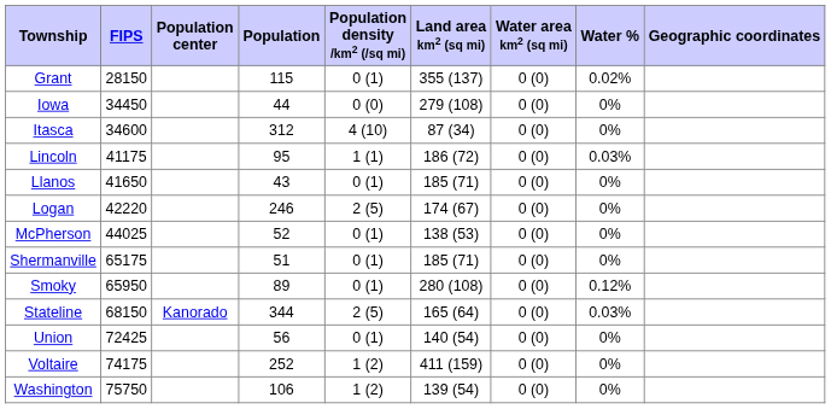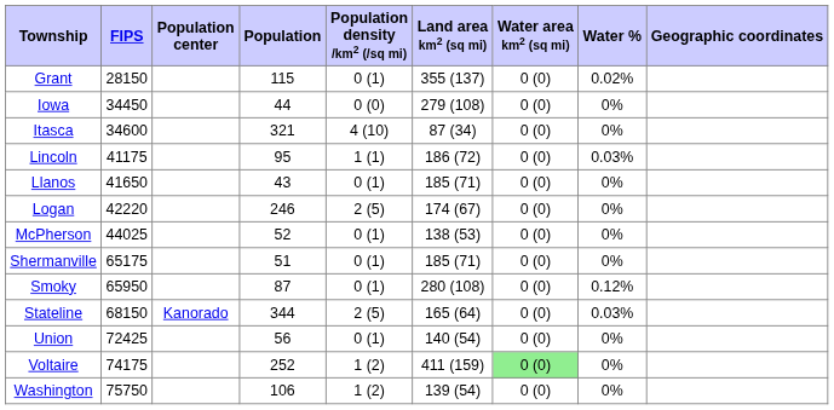Itasca | Population: 312 -> 321
Smoky | Population: 89 -> 87
Voltaire | Water area km2 (sq mi): no background -> lightgreen background
